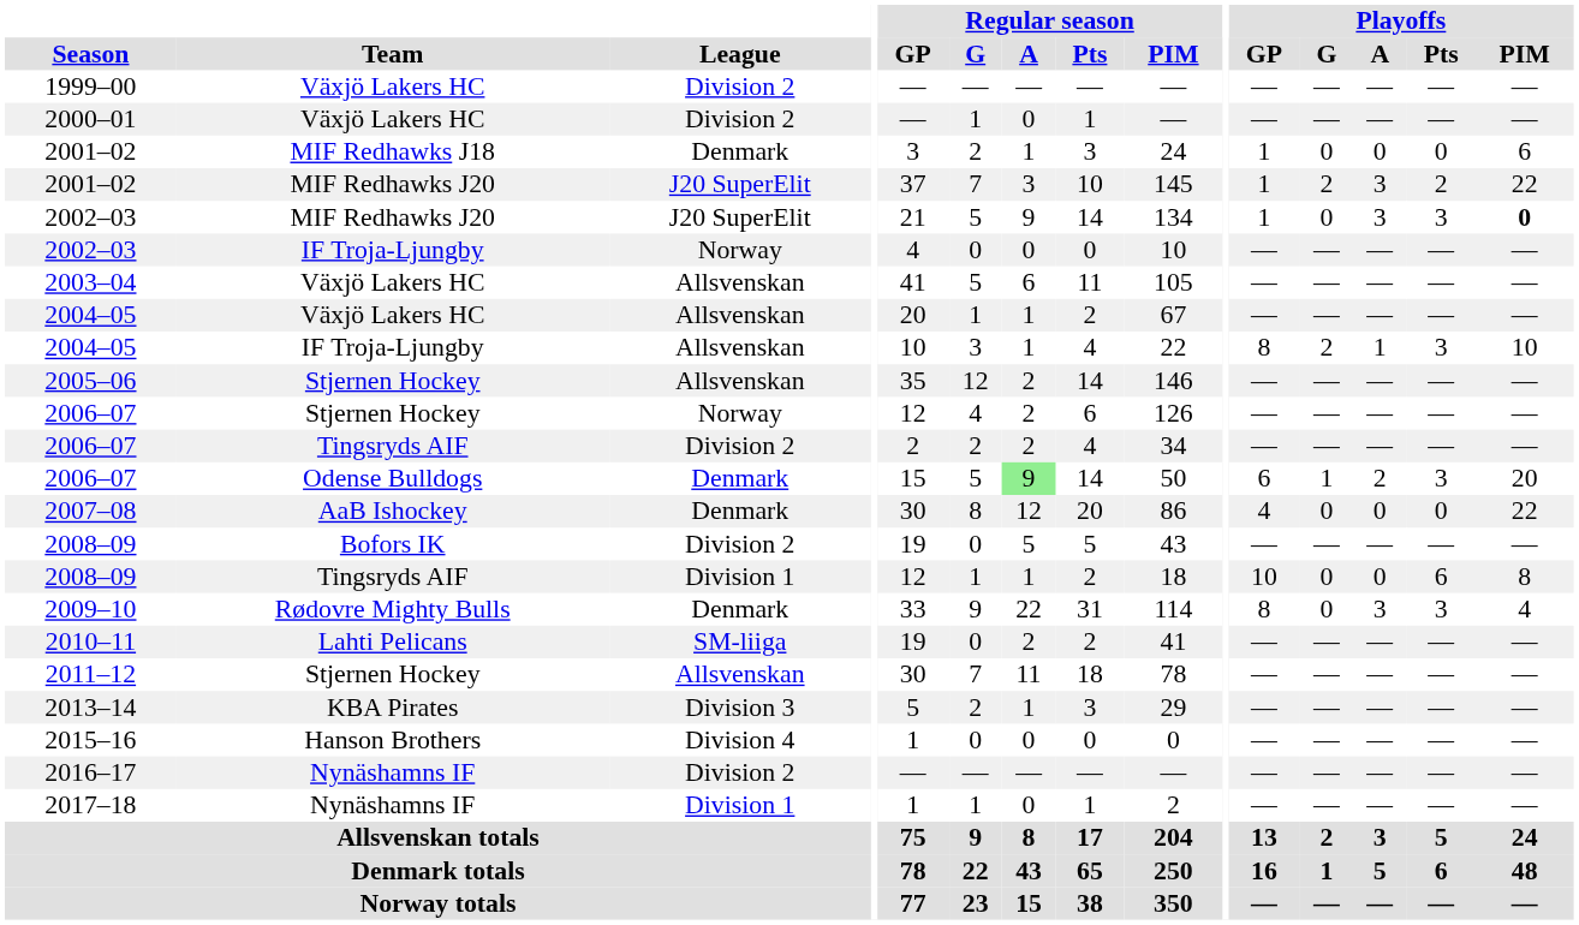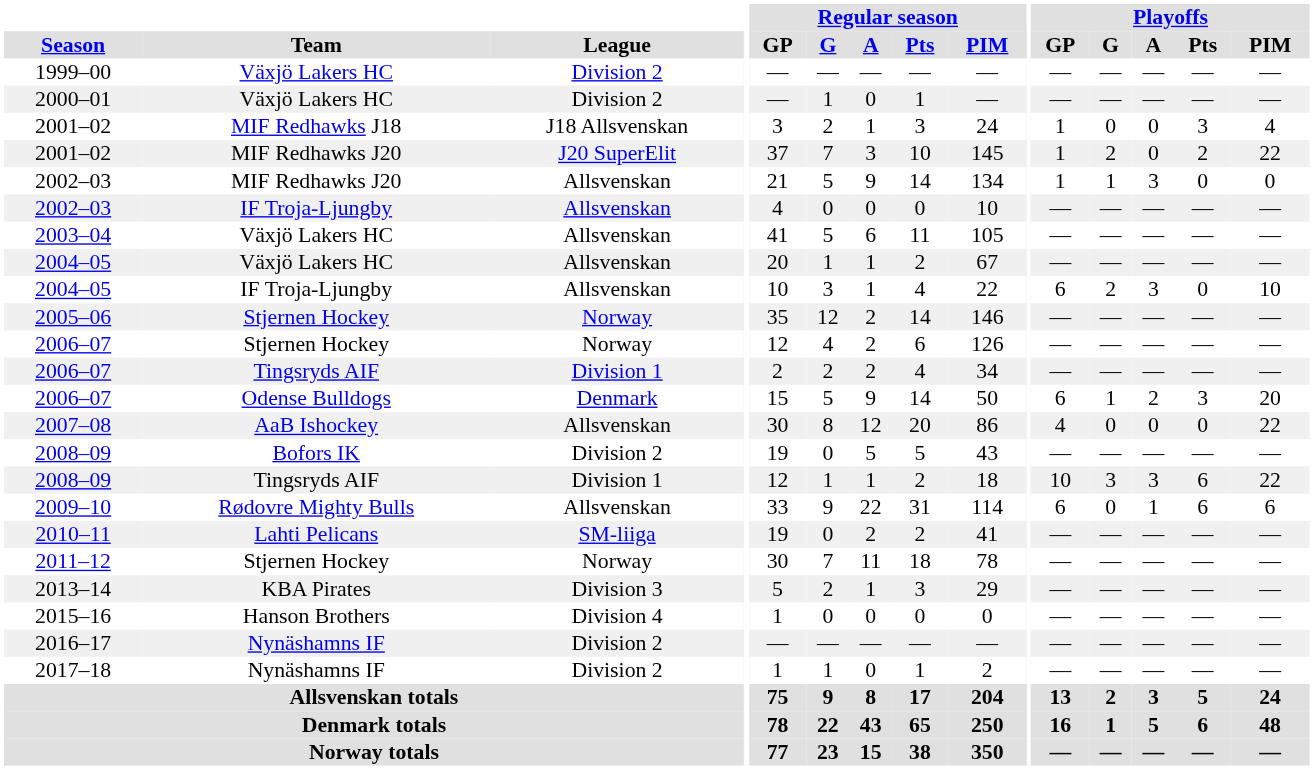2001–02 / MIF Redhawks J18 | League: Denmark -> J18 Allsvenskan
2001–02 / MIF Redhawks J18 | Playoffs / Pts: 0 -> 3
2001–02 / MIF Redhawks J18 | Playoffs / PIM: 6 -> 4
2001–02 / MIF Redhawks J20 | Playoffs / A: 3 -> 0
2002–03 / MIF Redhawks J20 | League: J20 SuperElit -> Allsvenskan
2002–03 / MIF Redhawks J20 | Playoffs / G: 0 -> 1
2002–03 / MIF Redhawks J20 | Playoffs / Pts: 3 -> 0
2002–03 / MIF Redhawks J20 | Playoffs / PIM: bold -> normal
2002–03 / IF Troja-Ljungby | League: Norway -> Allsvenskan
2004–05 / IF Troja-Ljungby | Playoffs / GP: 8 -> 6
2004–05 / IF Troja-Ljungby | Playoffs / A: 1 -> 3
2004–05 / IF Troja-Ljungby | Playoffs / Pts: 3 -> 0
2005–06 | League: Allsvenskan -> Norway
2006–07 / Tingsryds AIF | League: Division 2 -> Division 1
2006–07 / Odense Bulldogs | Regular season / A: lightgreen background -> no background
2007–08 | League: Denmark -> Allsvenskan
2008–09 / Tingsryds AIF | Playoffs / G: 0 -> 3
2008–09 / Tingsryds AIF | Playoffs / A: 0 -> 3
2008–09 / Tingsryds AIF | Playoffs / PIM: 8 -> 22
2009–10 | League: Denmark -> Allsvenskan
2009–10 | Playoffs / GP: 8 -> 6
2009–10 | Playoffs / A: 3 -> 1
2009–10 | Playoffs / Pts: 3 -> 6
2009–10 | Playoffs / PIM: 4 -> 6
2011–12 | League: Allsvenskan -> Norway
2017–18 | League: Division 1 -> Division 2
